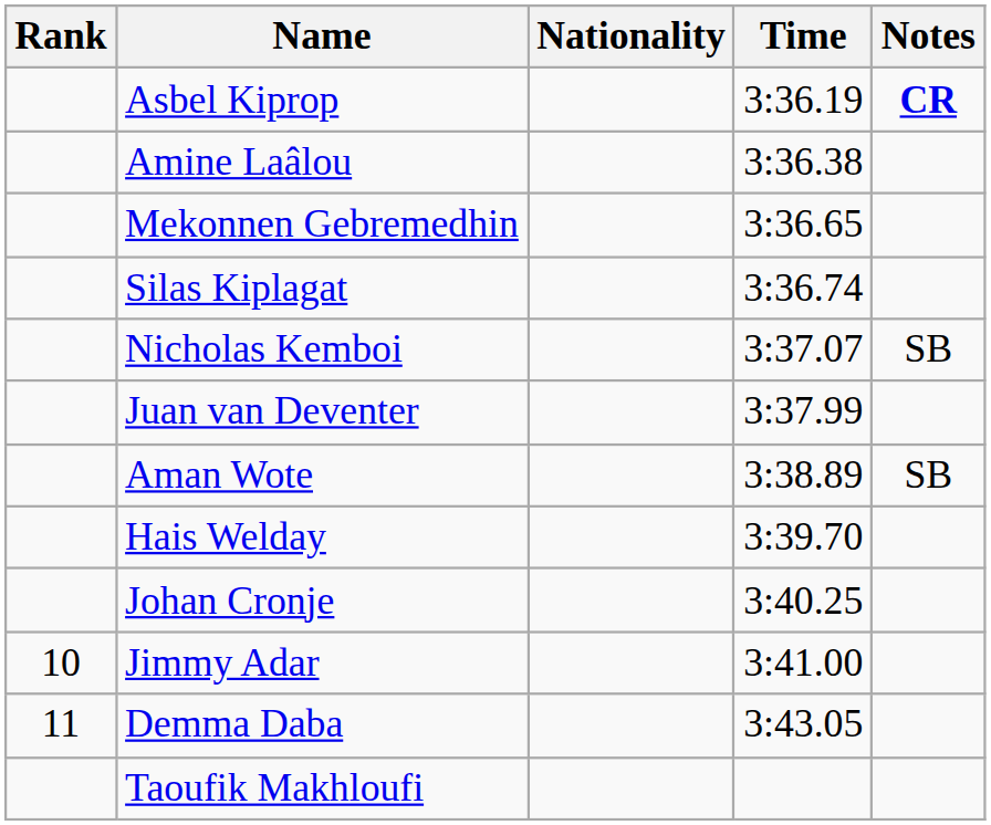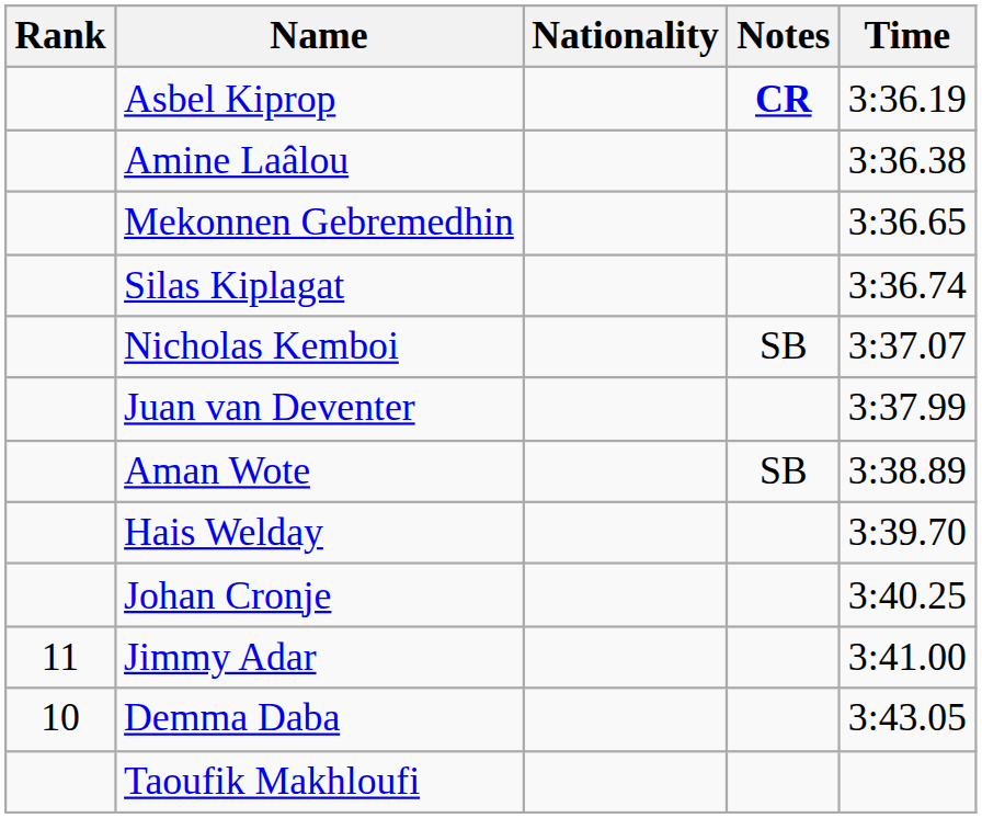columns swapped: Time <-> Notes
Jimmy Adar | Rank: 10 -> 11
Demma Daba | Rank: 11 -> 10
